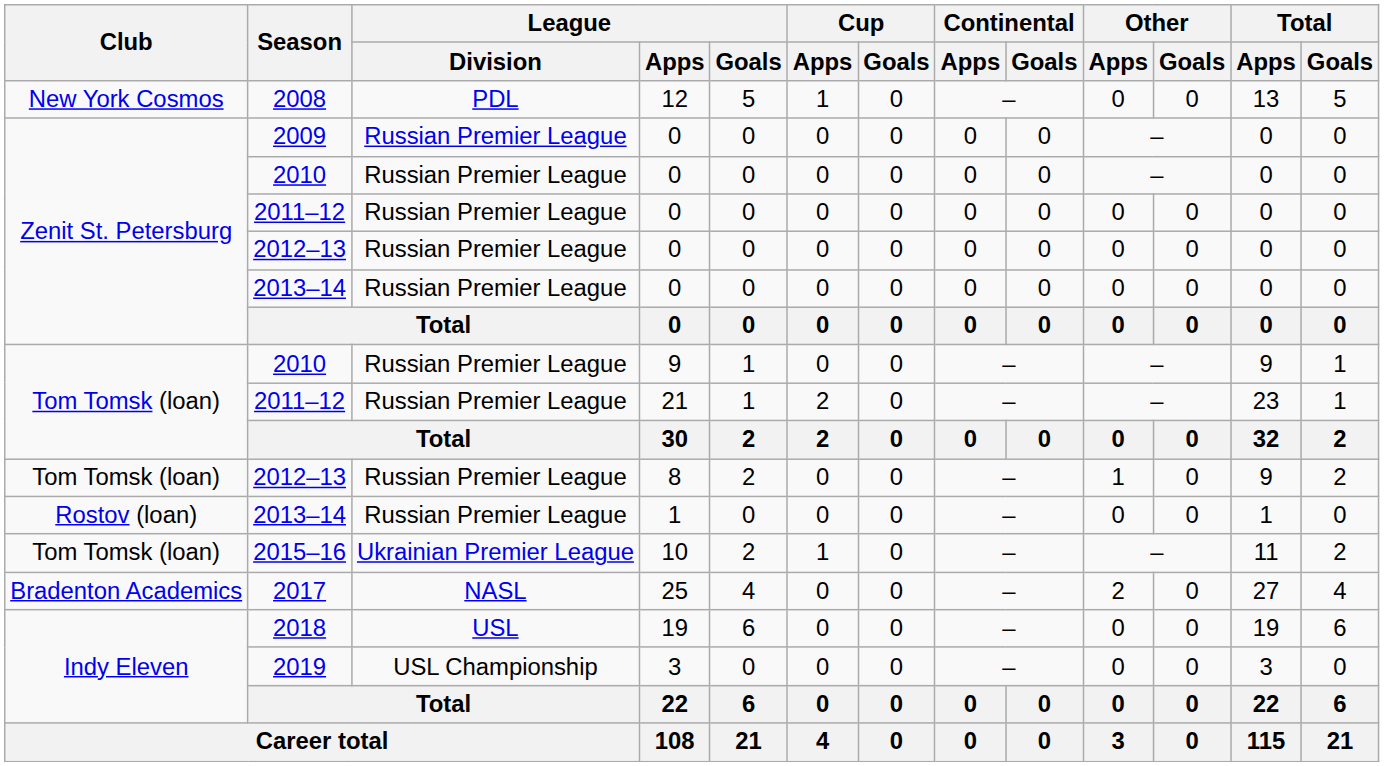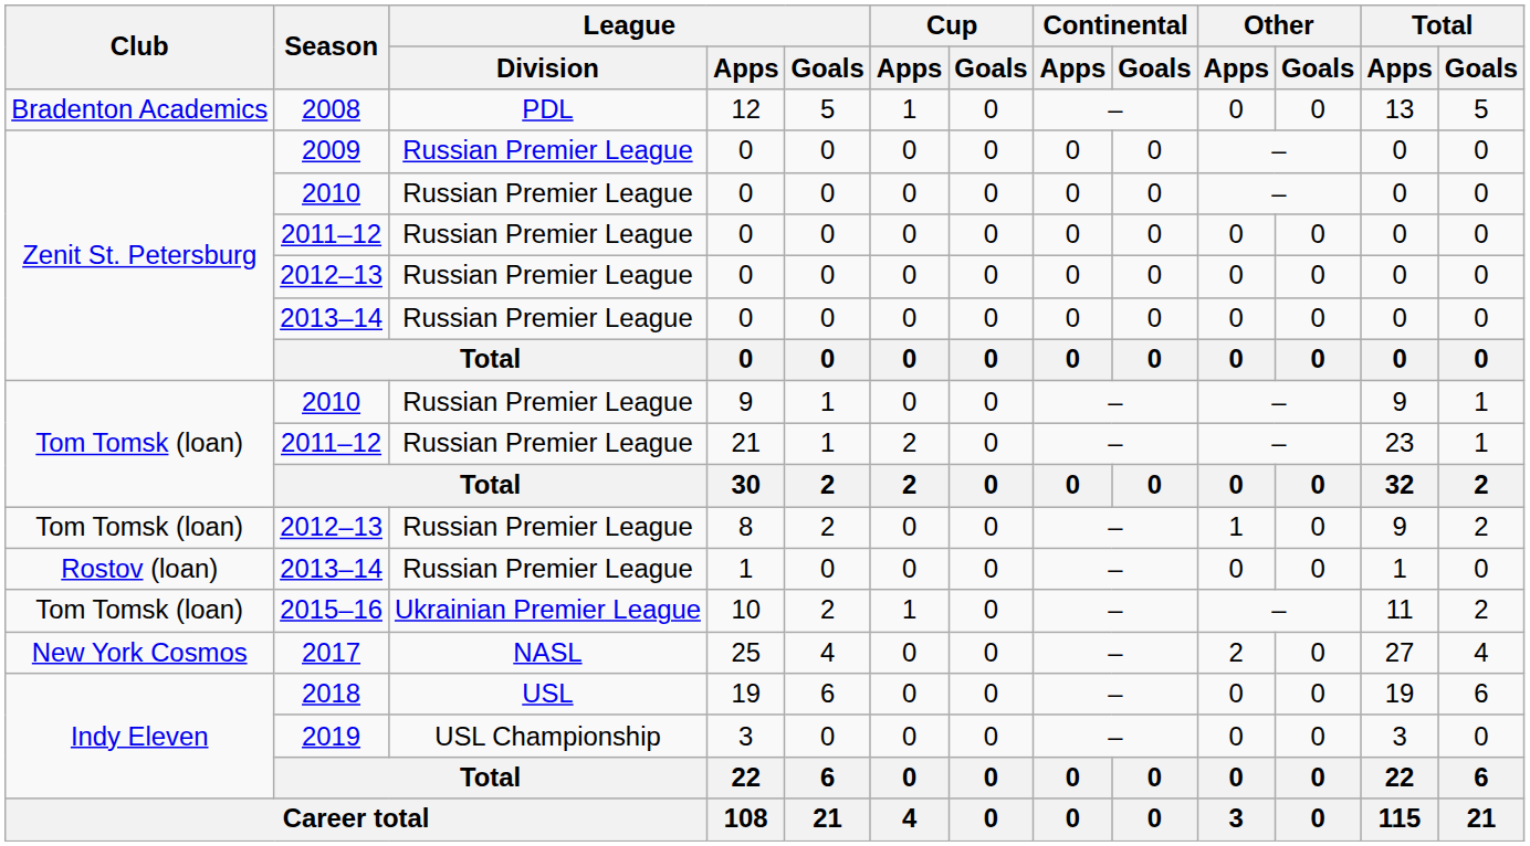2008 | Club: New York Cosmos -> Bradenton Academics
2017 | Club: Bradenton Academics -> New York Cosmos
